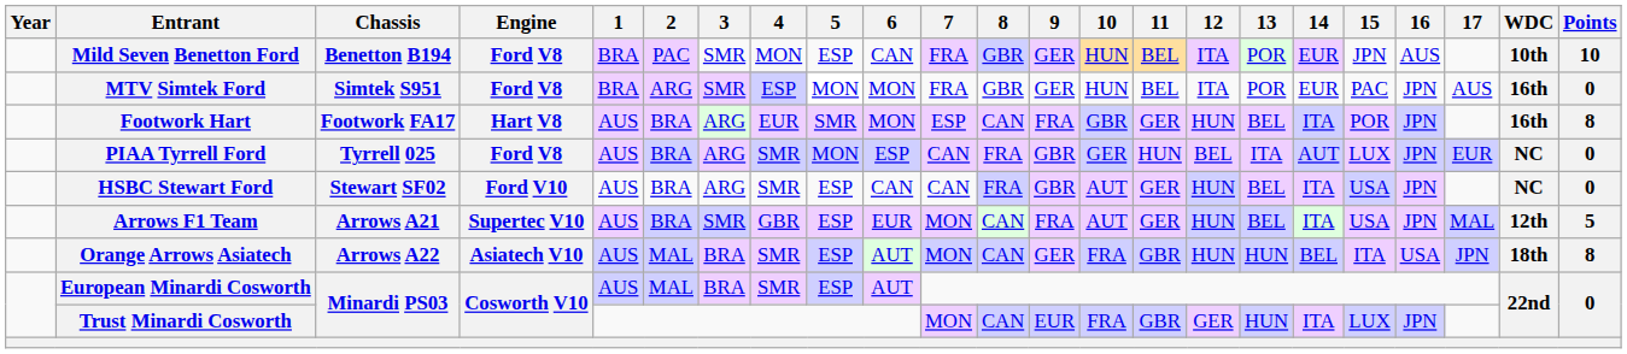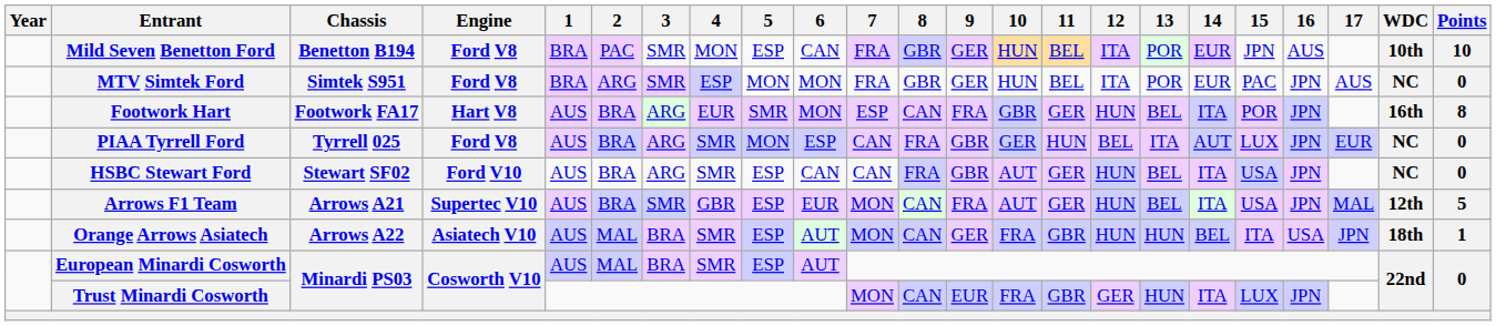MTV Simtek Ford | WDC: 16th -> NC
Orange Arrows Asiatech | Points: 8 -> 1
